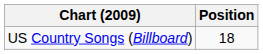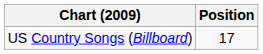US Country Songs (Billboard) | Position: 18 -> 17
